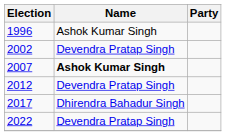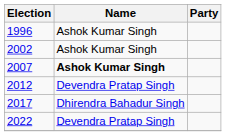2002 | Name: Devendra Pratap Singh -> Ashok Kumar Singh
